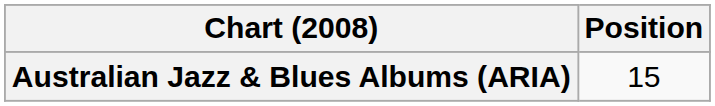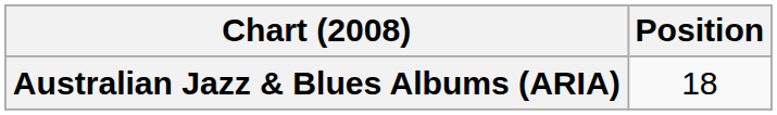Australian Jazz & Blues Albums (ARIA) | Position: 15 -> 18
